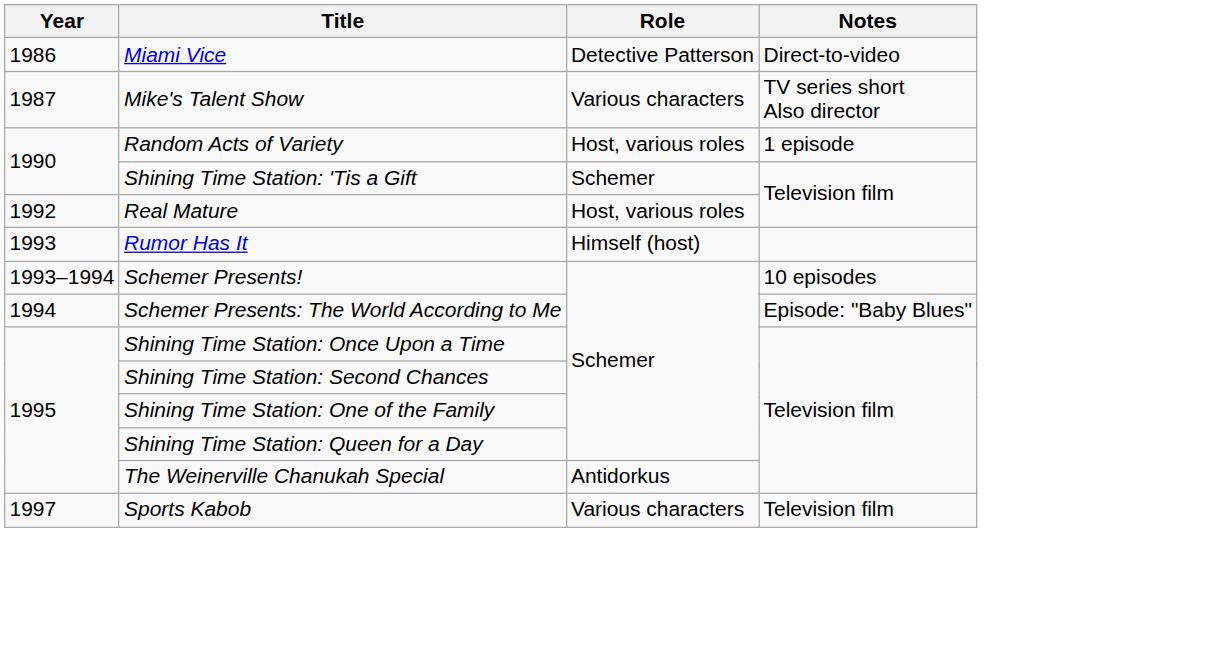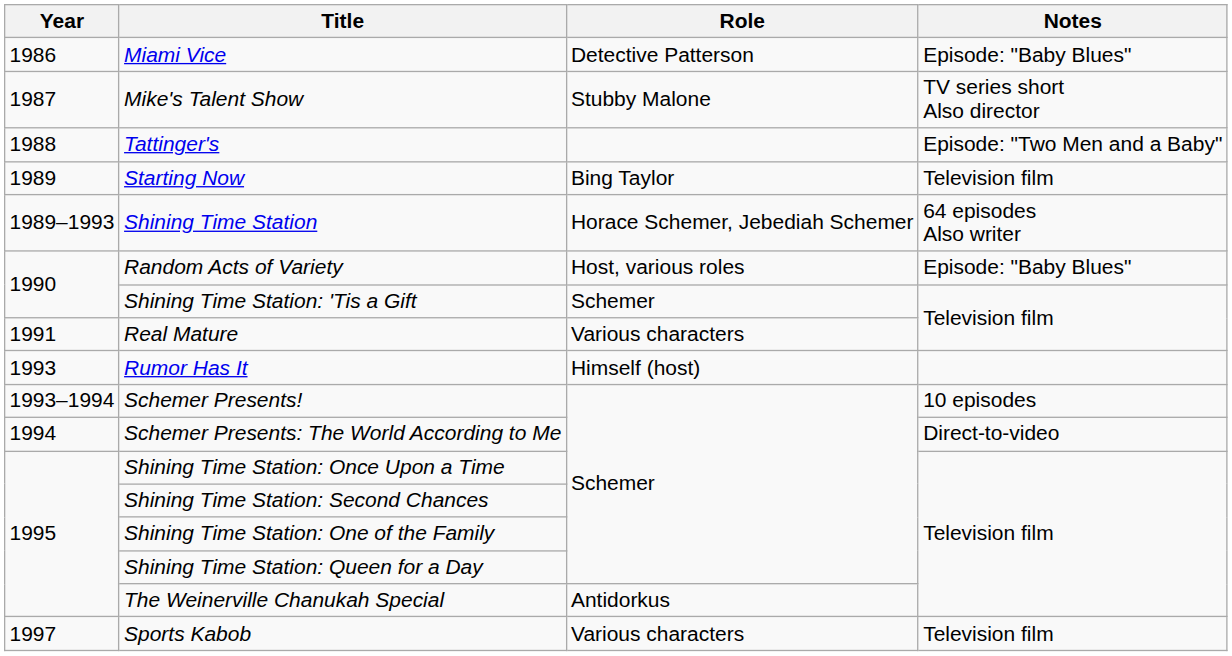Miami Vice | Notes: Direct-to-video -> Episode: "Baby Blues"
Mike's Talent Show | Role: Various characters -> Stubby Malone
+ row: 1988 | Tattinger's | Episode: "Two Men and a Baby"
+ row: 1989 | Starting Now | Bing Taylor | Television film
+ row: 1989–1993 | Shining Time Station | Horace Schemer, Jebediah Schemer | 64 episodes Also writer
Random Acts of Variety | Notes: 1 episode -> Episode: "Baby Blues"
Real Mature | Year: 1992 -> 1991
Real Mature | Role: Host, various roles -> Various characters
Schemer Presents: The World According to Me | Notes: Episode: "Baby Blues" -> Direct-to-video
